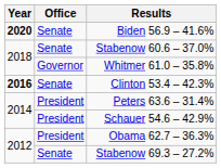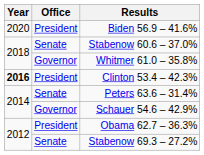Biden 56.9 – 41.6% | Year: bold -> normal
Biden 56.9 – 41.6% | Office: Senate -> President
Clinton 53.4 – 42.3% | Office: Senate -> President
Peters 63.6 – 31.4% | Office: President -> Senate
Schauer 54.6 – 42.9% | Office: President -> Governor
